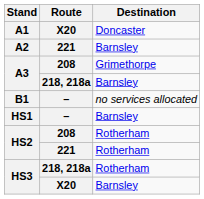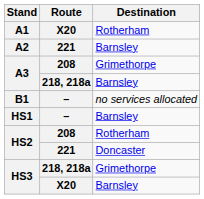A1 | Destination: Doncaster -> Rotherham
HS2 / 221 | Destination: Rotherham -> Doncaster
HS3 / 218, 218a | Destination: Rotherham -> Grimethorpe
